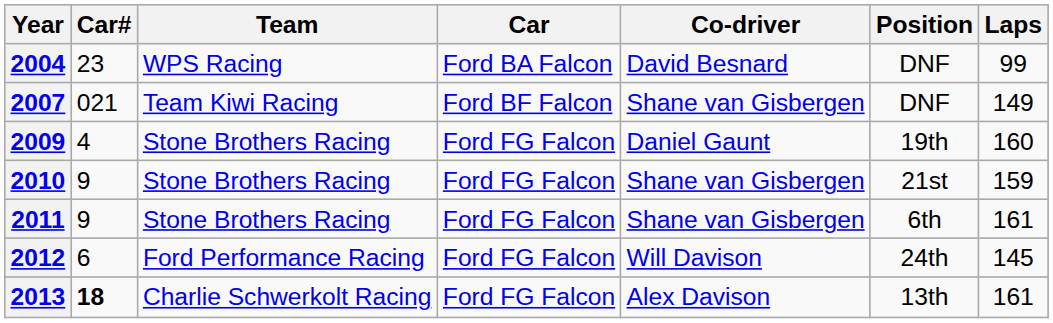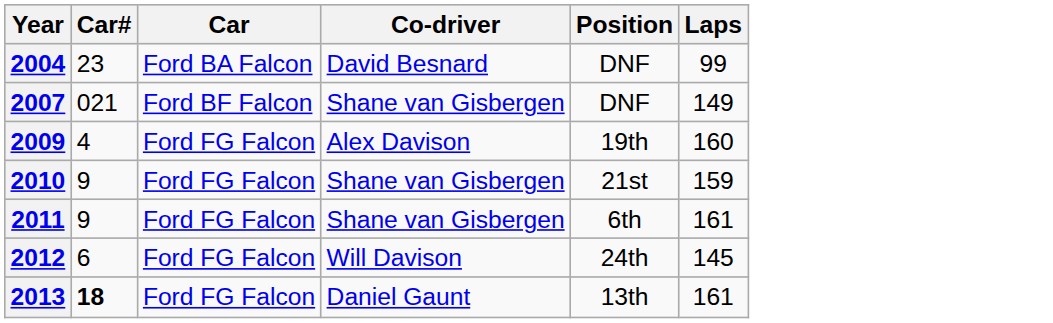- column: Team | WPS Racing | Team Kiwi Racing | Stone Brothers Racing | Stone Brothers Racing | Stone Brothers Racing | Ford Performance Racing | Charlie Schwerkolt Racing
2009 | Co-driver: Daniel Gaunt -> Alex Davison
2013 | Co-driver: Alex Davison -> Daniel Gaunt
